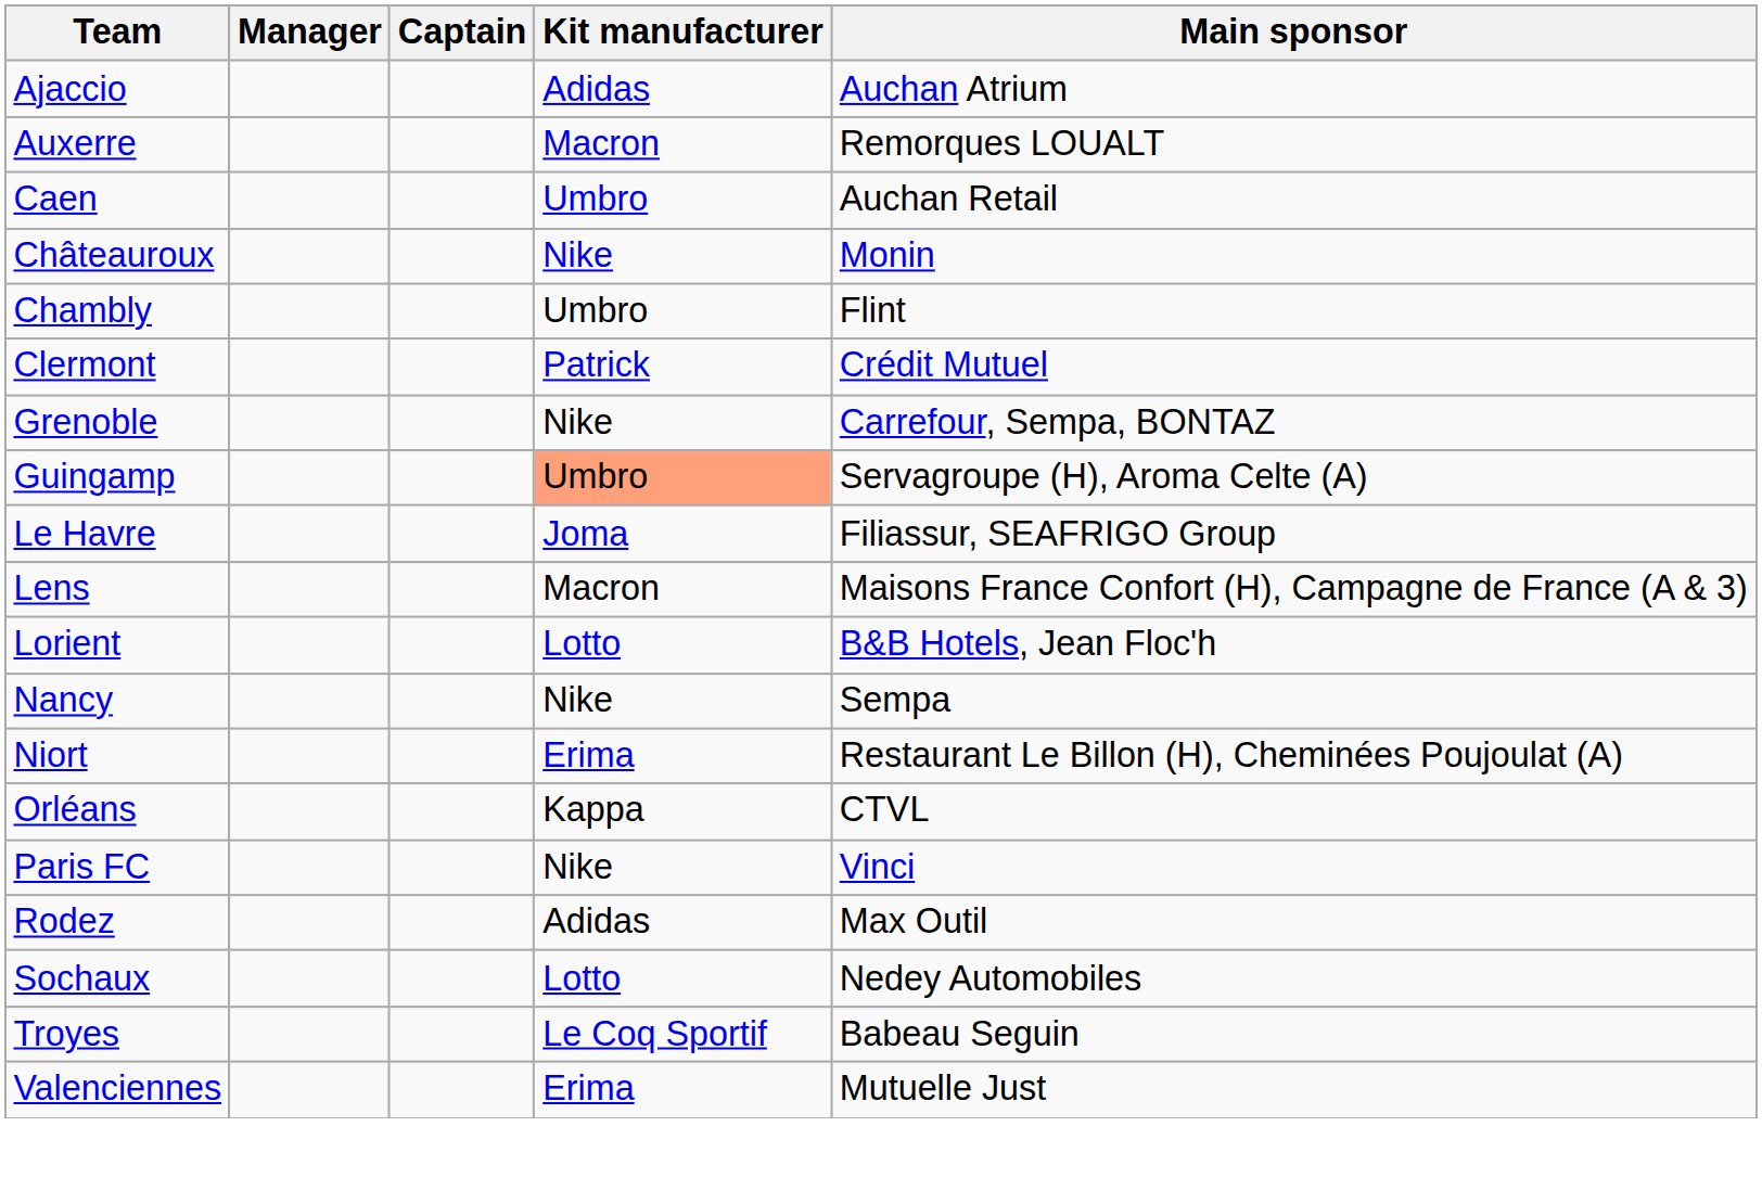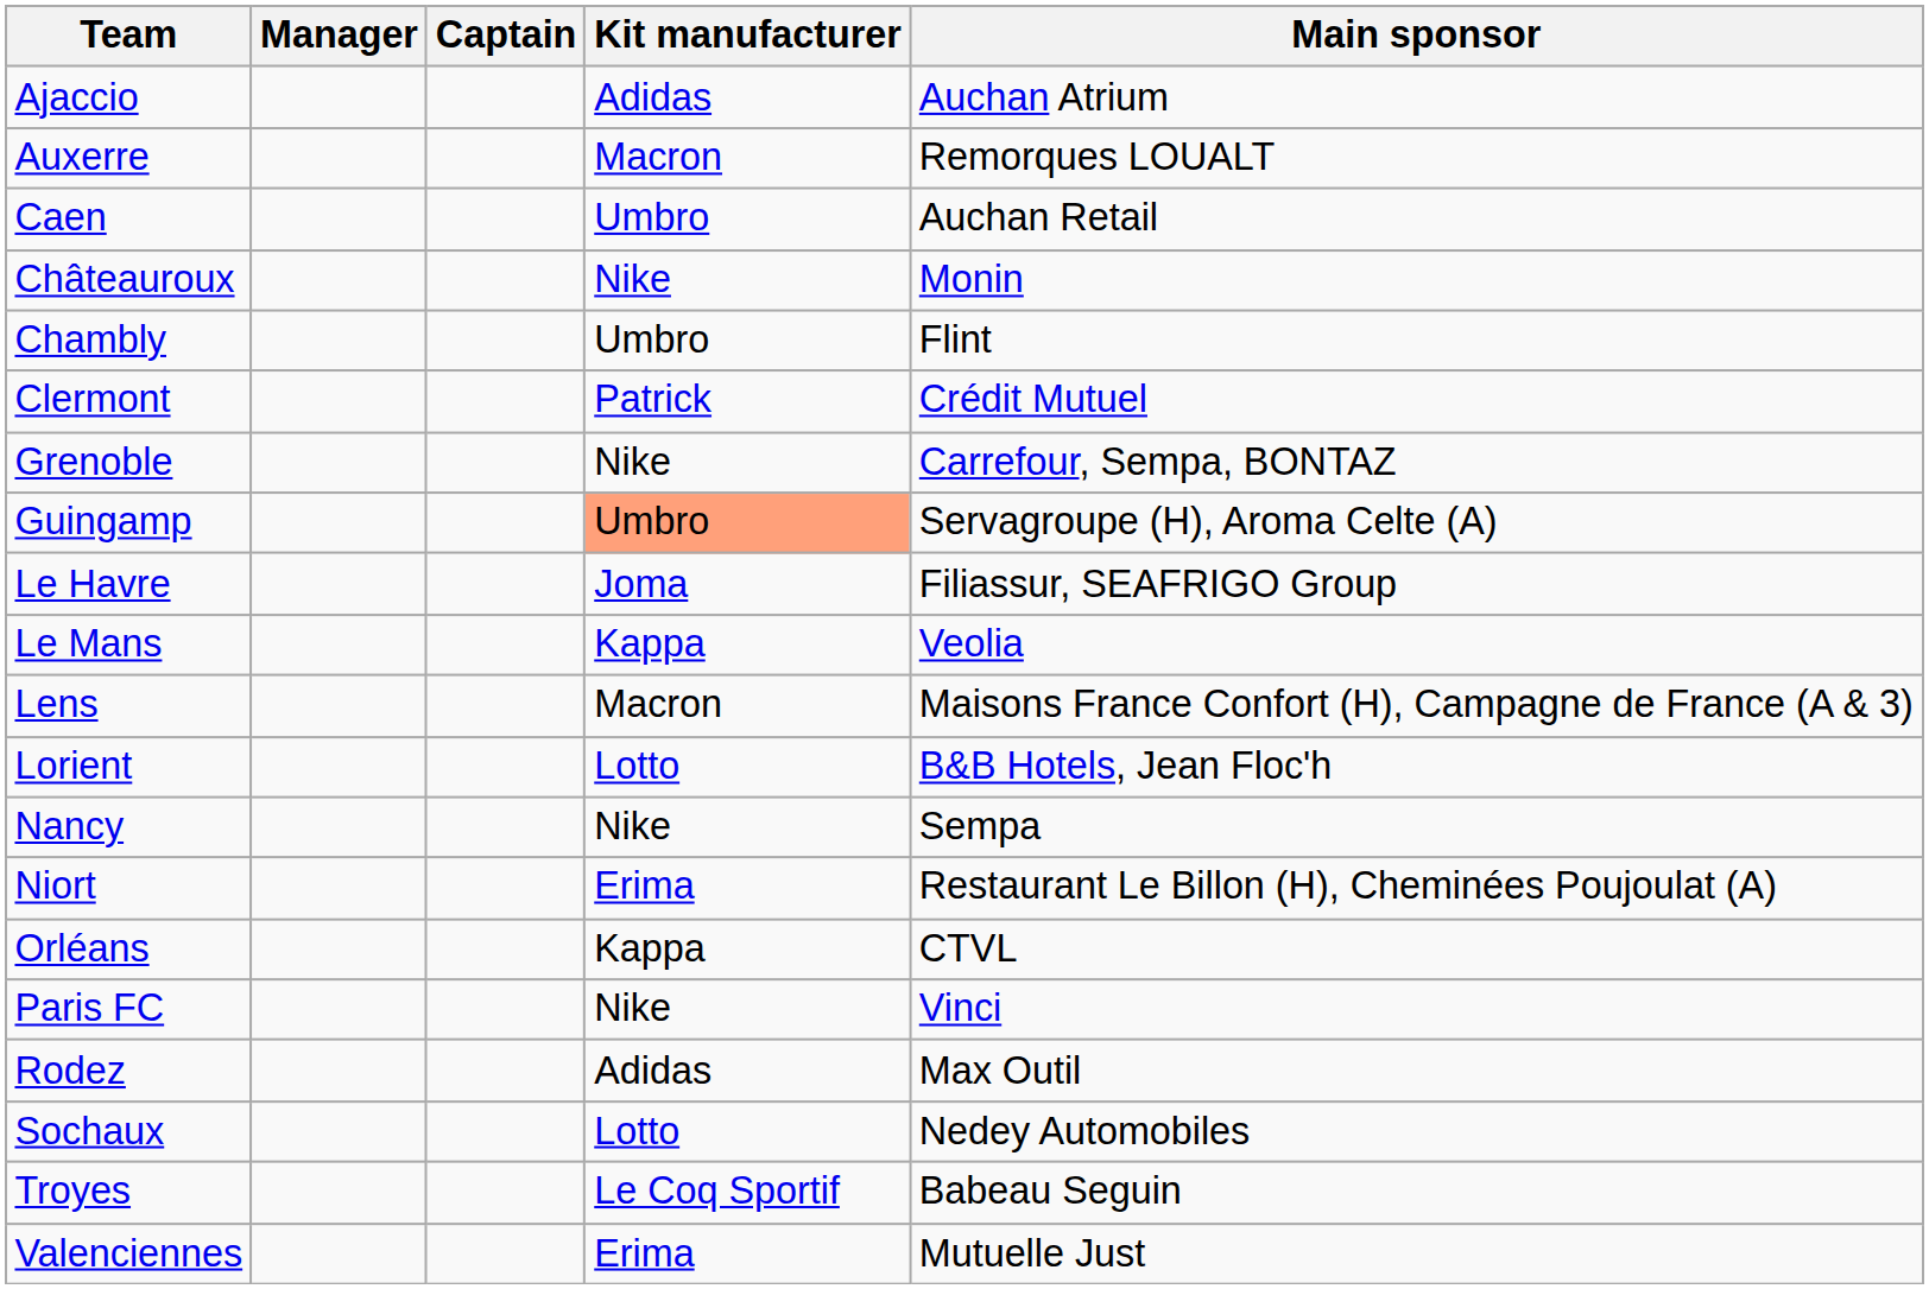+ row: Le Mans | Kappa | Veolia
